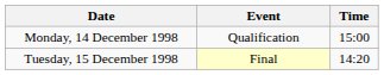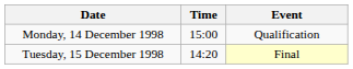columns swapped: Time <-> Event
